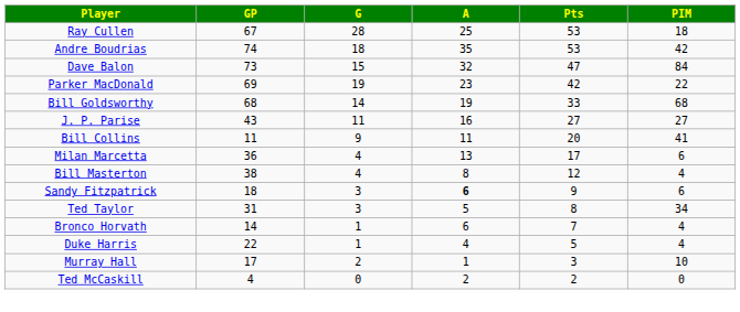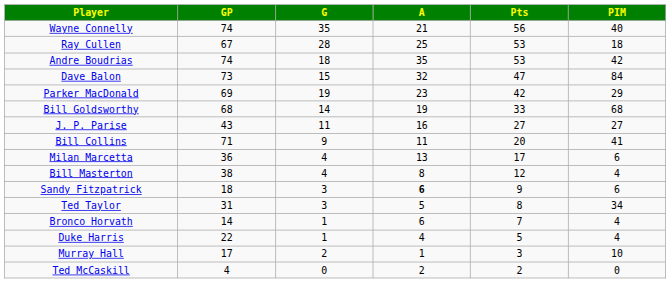+ row: Wayne Connelly | 74 | 35 | 21 | 56 | 40
Parker MacDonald | PIM: 22 -> 29
Bill Collins | GP: 11 -> 71
